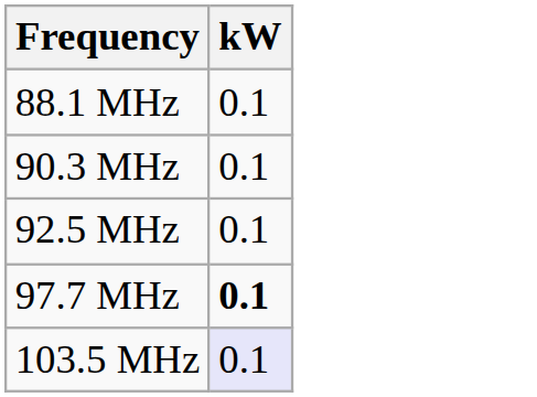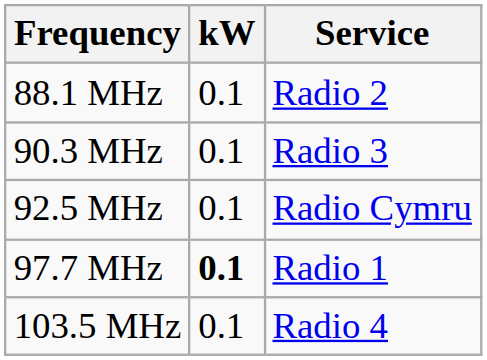+ column: Service | Radio 2 | Radio 3 | Radio Cymru | Radio 1 | Radio 4
103.5 MHz | kW: lavender background -> no background
